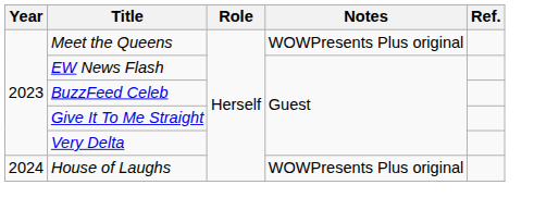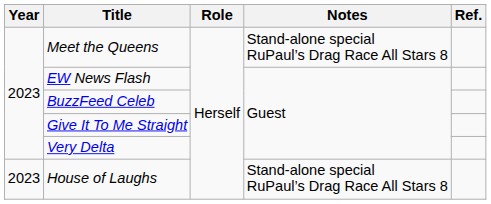Meet the Queens | Notes: WOWPresents Plus original -> Stand-alone special RuPaul’s Drag Race All Stars 8
House of Laughs | Year: 2024 -> 2023
House of Laughs | Notes: WOWPresents Plus original -> Stand-alone special RuPaul’s Drag Race All Stars 8
